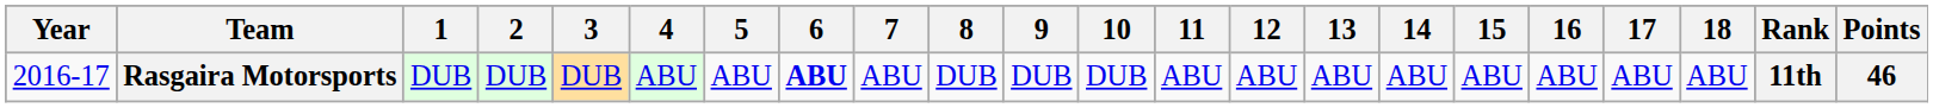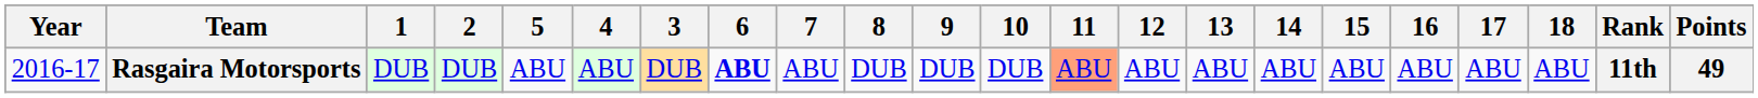columns swapped: 3 <-> 5
Rasgaira Motorsports | 11: no background -> lightsalmon background
Rasgaira Motorsports | Points: 46 -> 49
